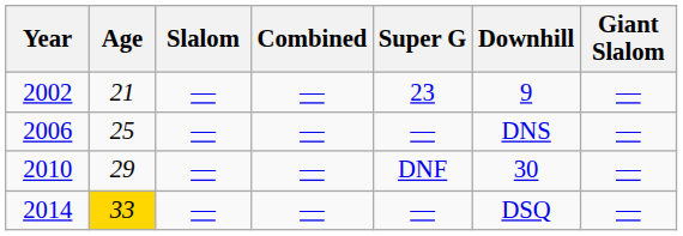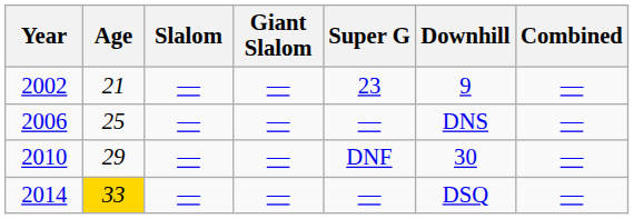columns swapped: Giant Slalom <-> Combined
